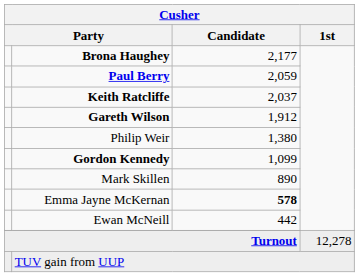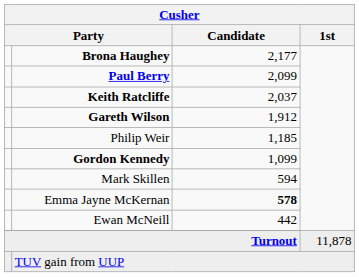Paul Berry | Cusher / Candidate: 2,059 -> 2,099
Philip Weir | Cusher / Candidate: 1,380 -> 1,185
Mark Skillen | Cusher / Candidate: 890 -> 594
Turnout | Cusher / 1st: 12,278 -> 11,878
